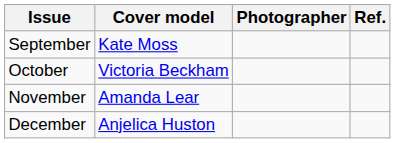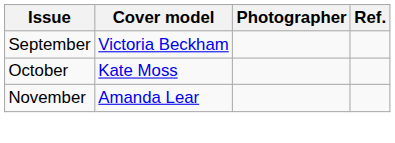September | Cover model: Kate Moss -> Victoria Beckham
October | Cover model: Victoria Beckham -> Kate Moss
- row: December | Anjelica Huston
